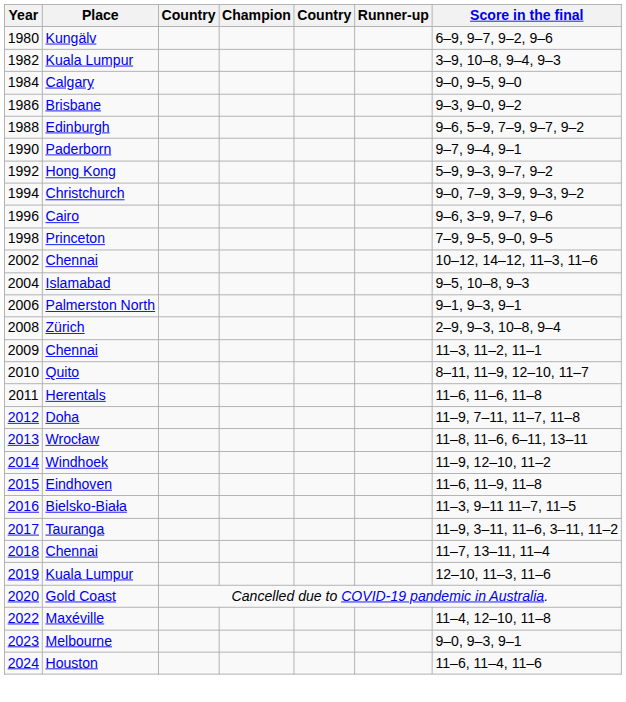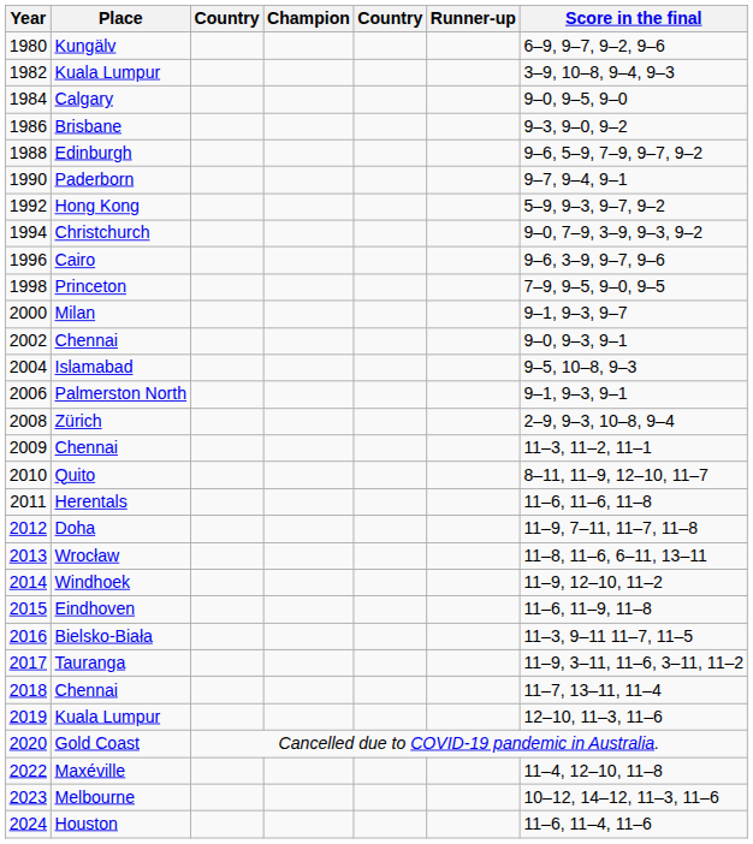+ row: 2000 | Milan | 9–1, 9–3, 9–7
2002 / Chennai | Score in the final: 10–12, 14–12, 11–3, 11–6 -> 9–0, 9–3, 9–1
Melbourne | Score in the final: 9–0, 9–3, 9–1 -> 10–12, 14–12, 11–3, 11–6
